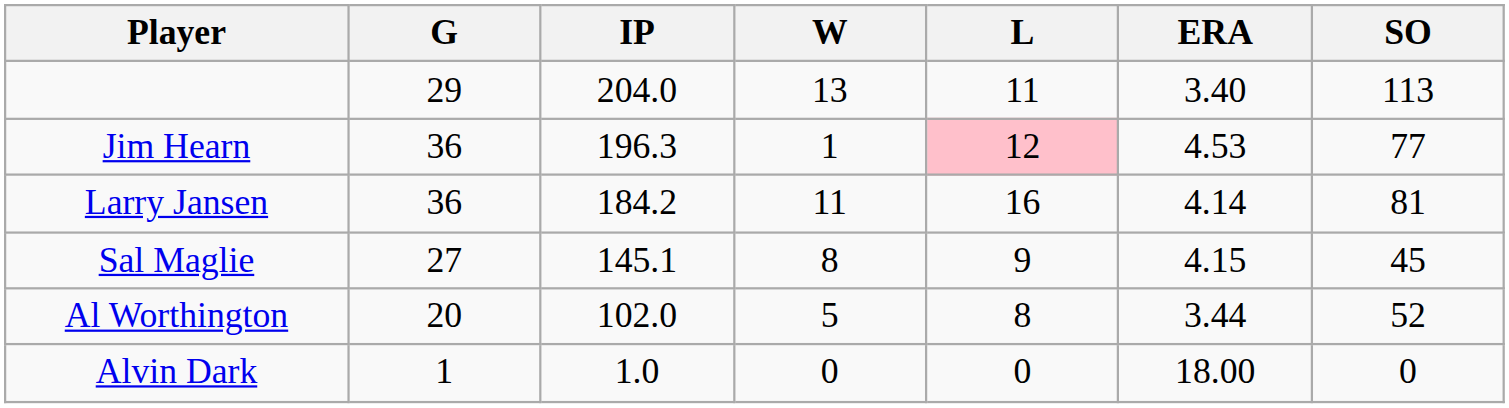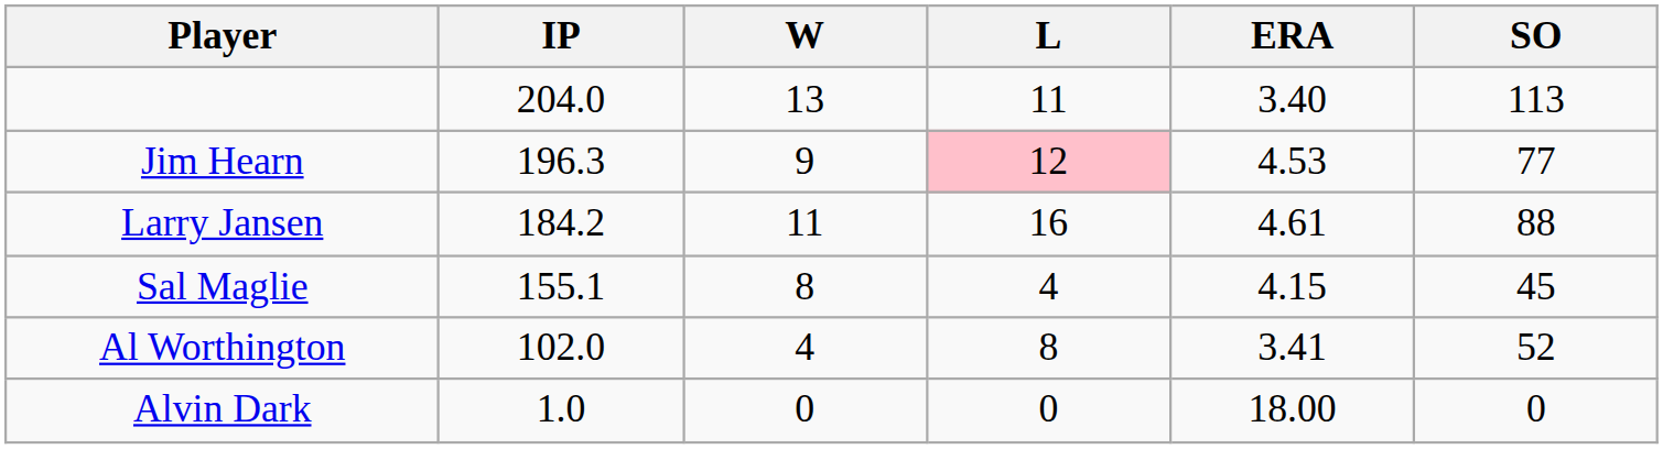- column: G | 29 | 36 | 36 | 27 | 20 | 1
Jim Hearn | W: 1 -> 9
Larry Jansen | ERA: 4.14 -> 4.61
Larry Jansen | SO: 81 -> 88
Sal Maglie | IP: 145.1 -> 155.1
Sal Maglie | L: 9 -> 4
Al Worthington | W: 5 -> 4
Al Worthington | ERA: 3.44 -> 3.41
